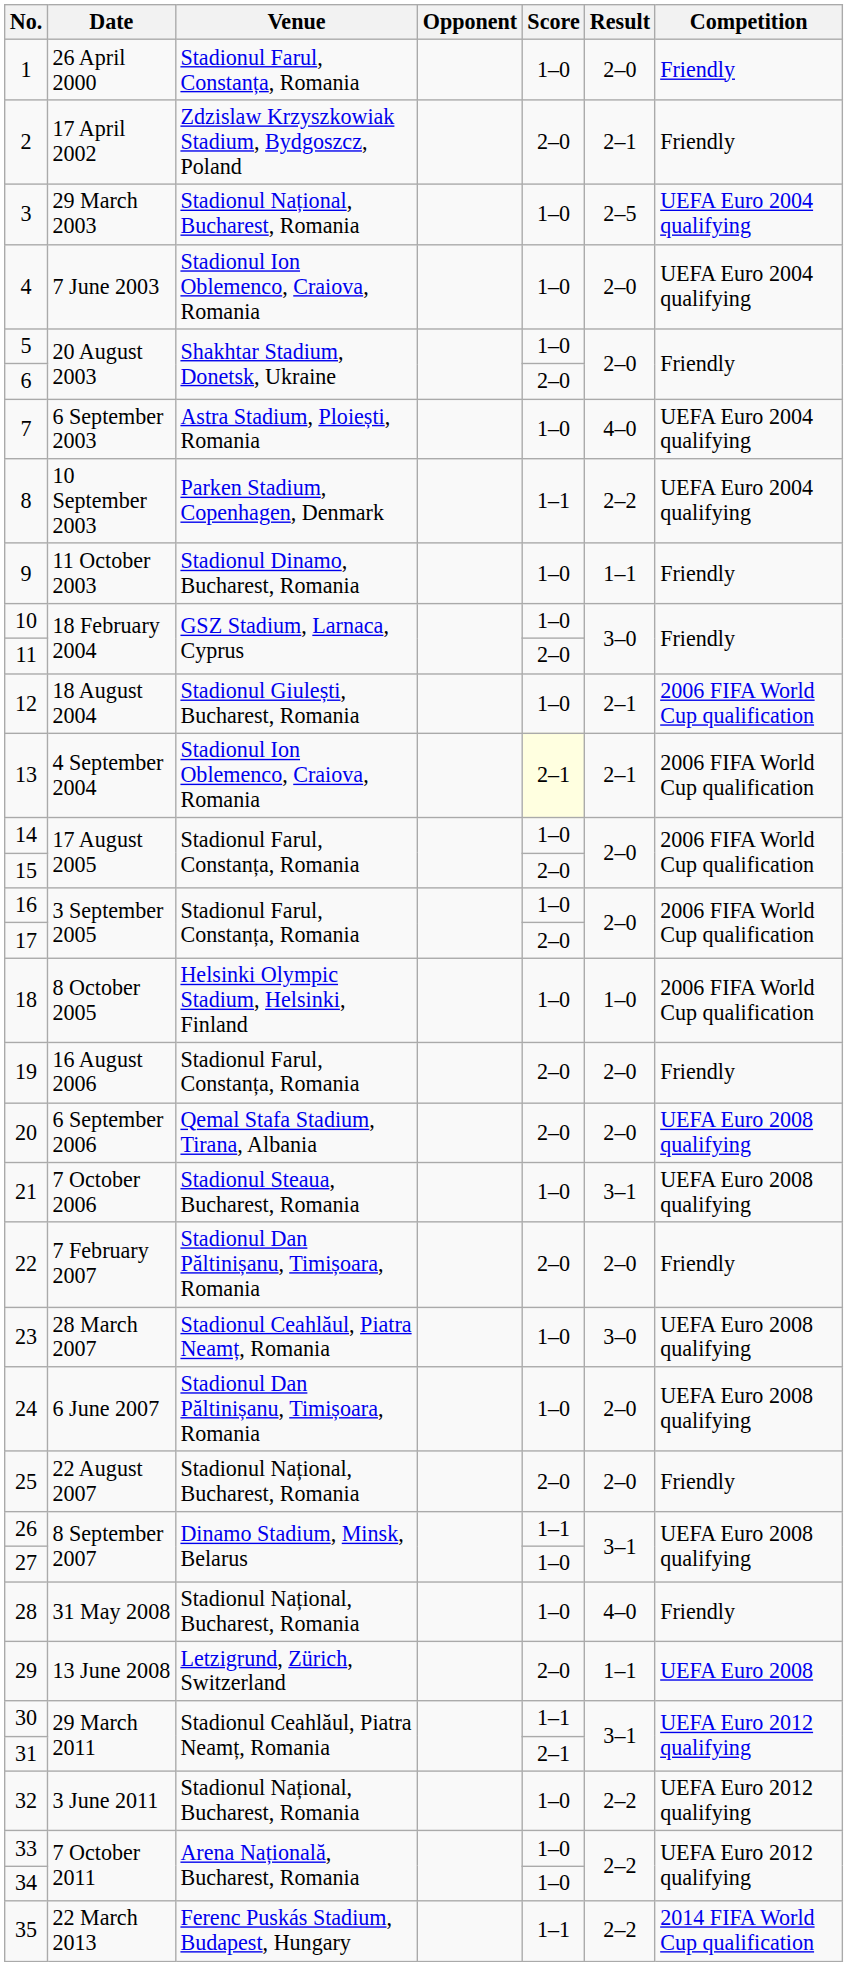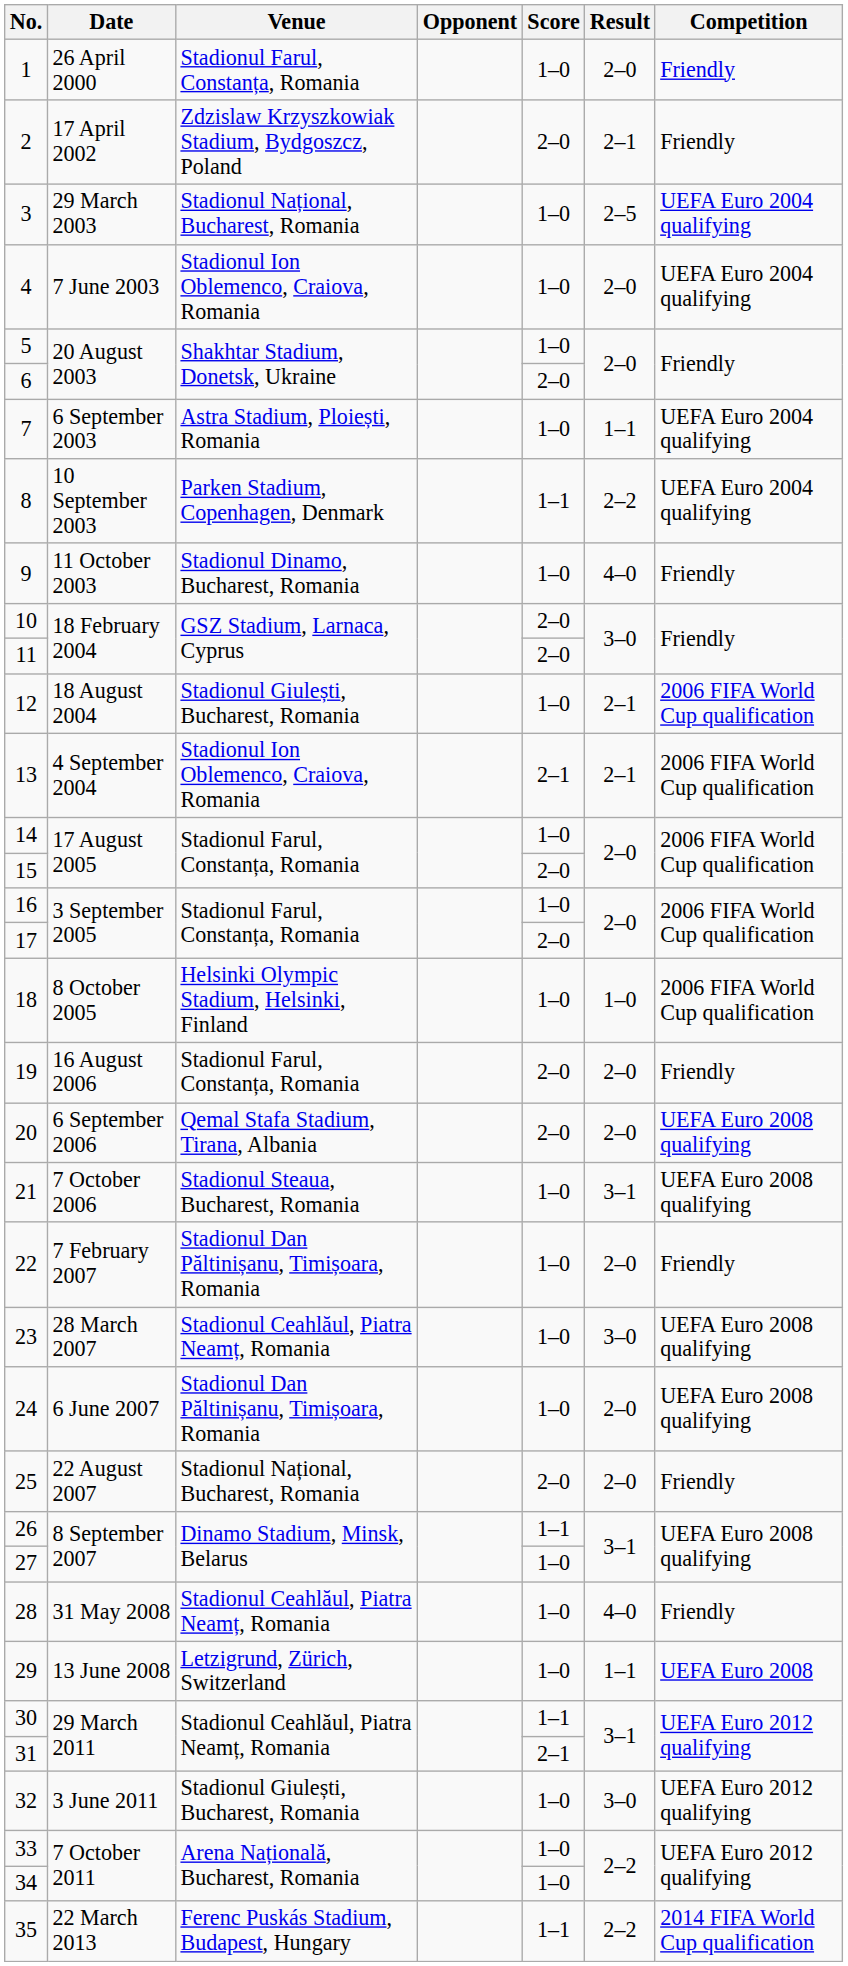7 | Result: 4–0 -> 1–1
9 | Result: 1–1 -> 4–0
10 | Score: 1–0 -> 2–0
13 | Score: lightyellow background -> no background
22 | Score: 2–0 -> 1–0
28 | Venue: Stadionul Național, Bucharest, Romania -> Stadionul Ceahlăul, Piatra Neamț, Romania
29 | Score: 2–0 -> 1–0
32 | Venue: Stadionul Național, Bucharest, Romania -> Stadionul Giulești, Bucharest, Romania
32 | Result: 2–2 -> 3–0
